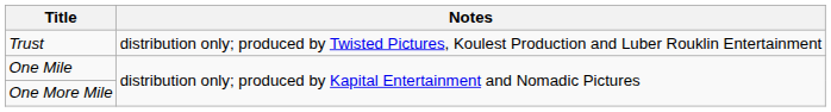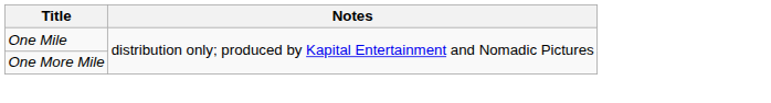- row: Trust | distribution only; produced by Twisted Pictures, Koulest Production and Luber Rouklin Entertainment
